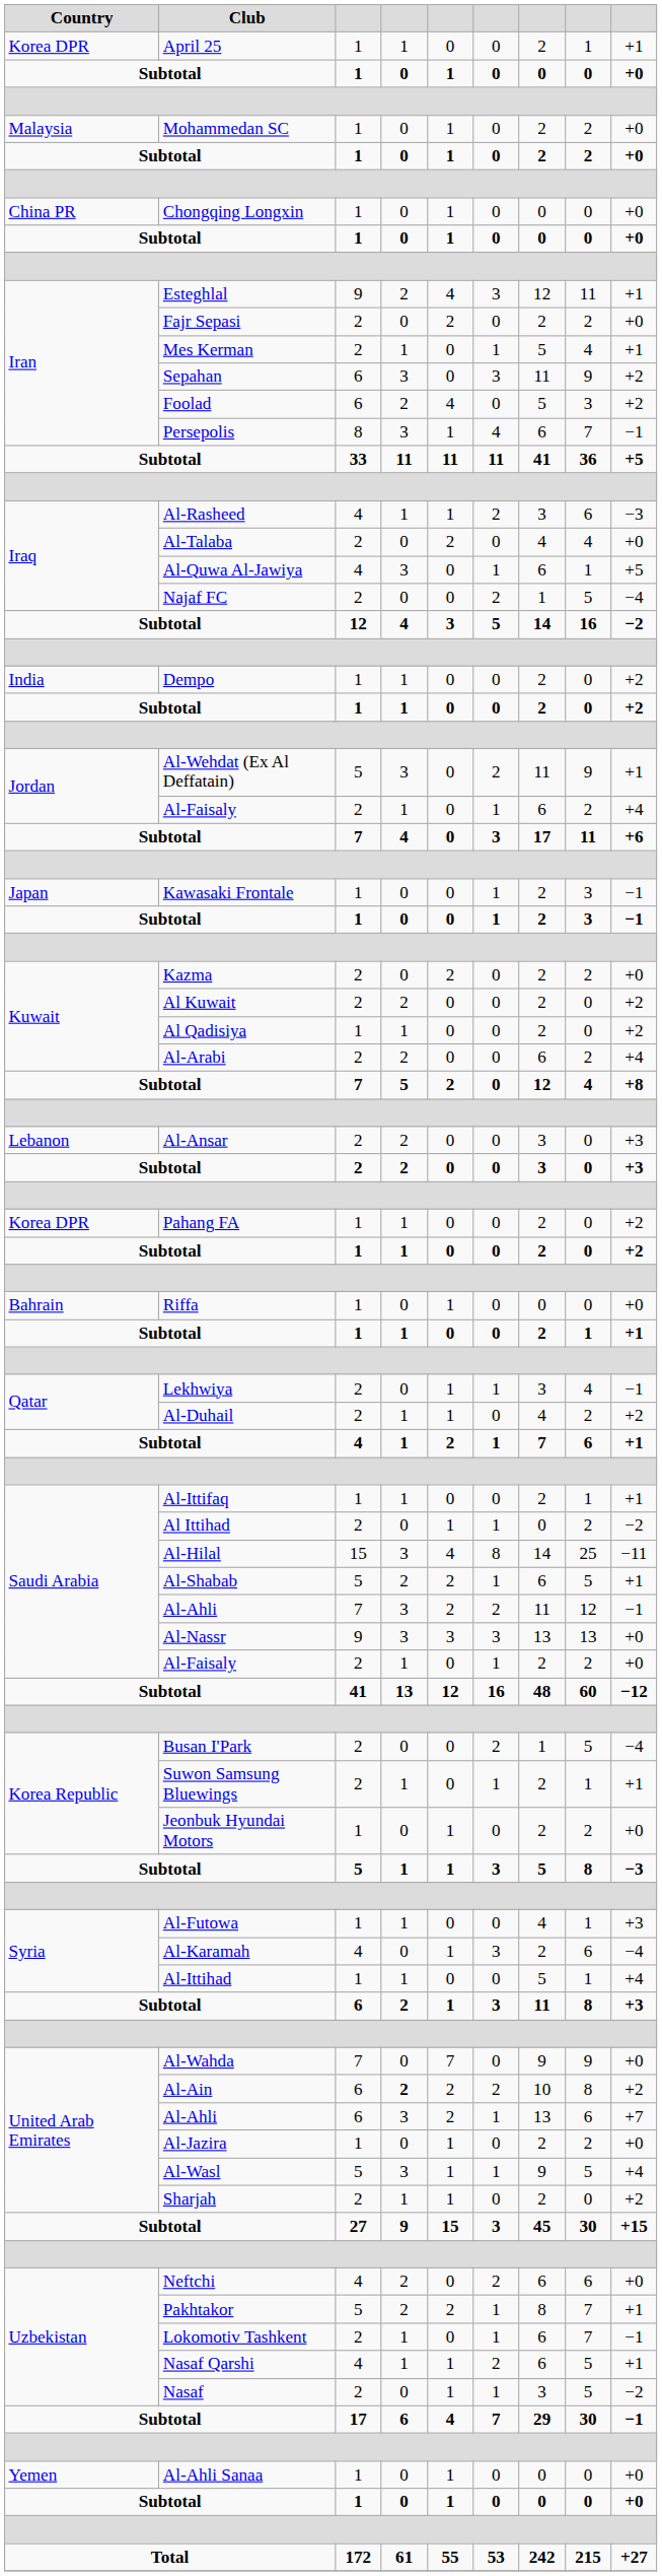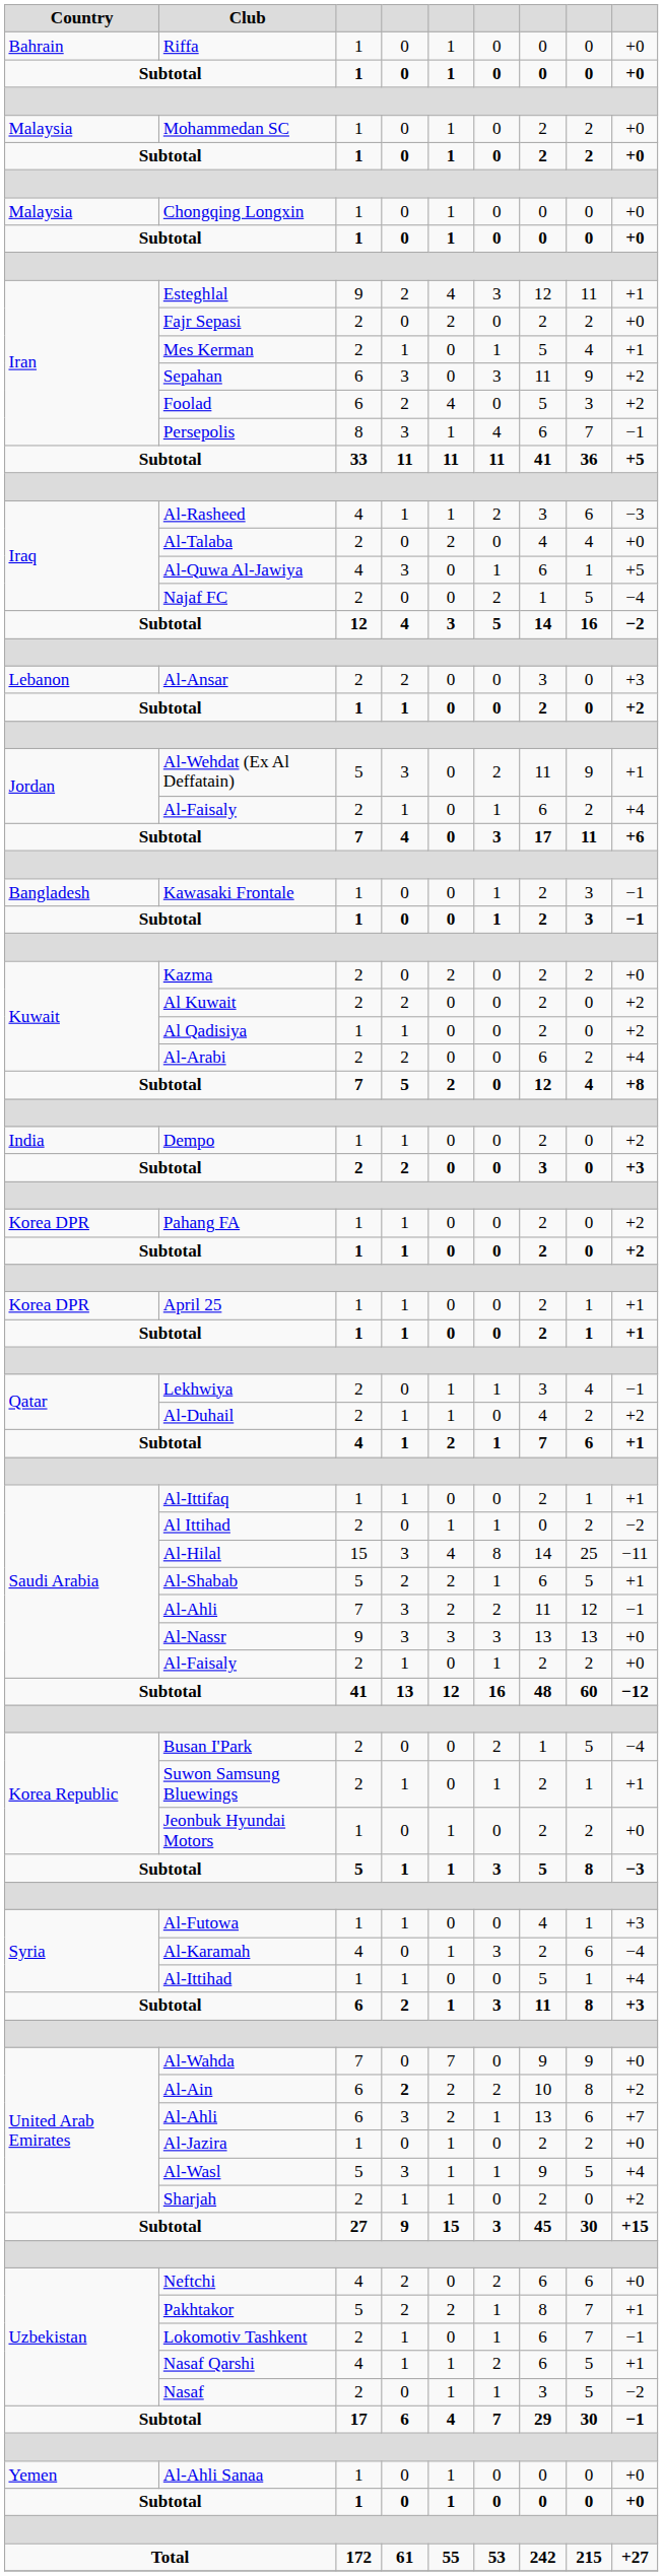rows swapped: Riffa <-> April 25
Chongqing Longxin | Country: China PR -> Malaysia
rows swapped: Dempo <-> Al-Ansar
Kawasaki Frontale | Country: Japan -> Bangladesh
